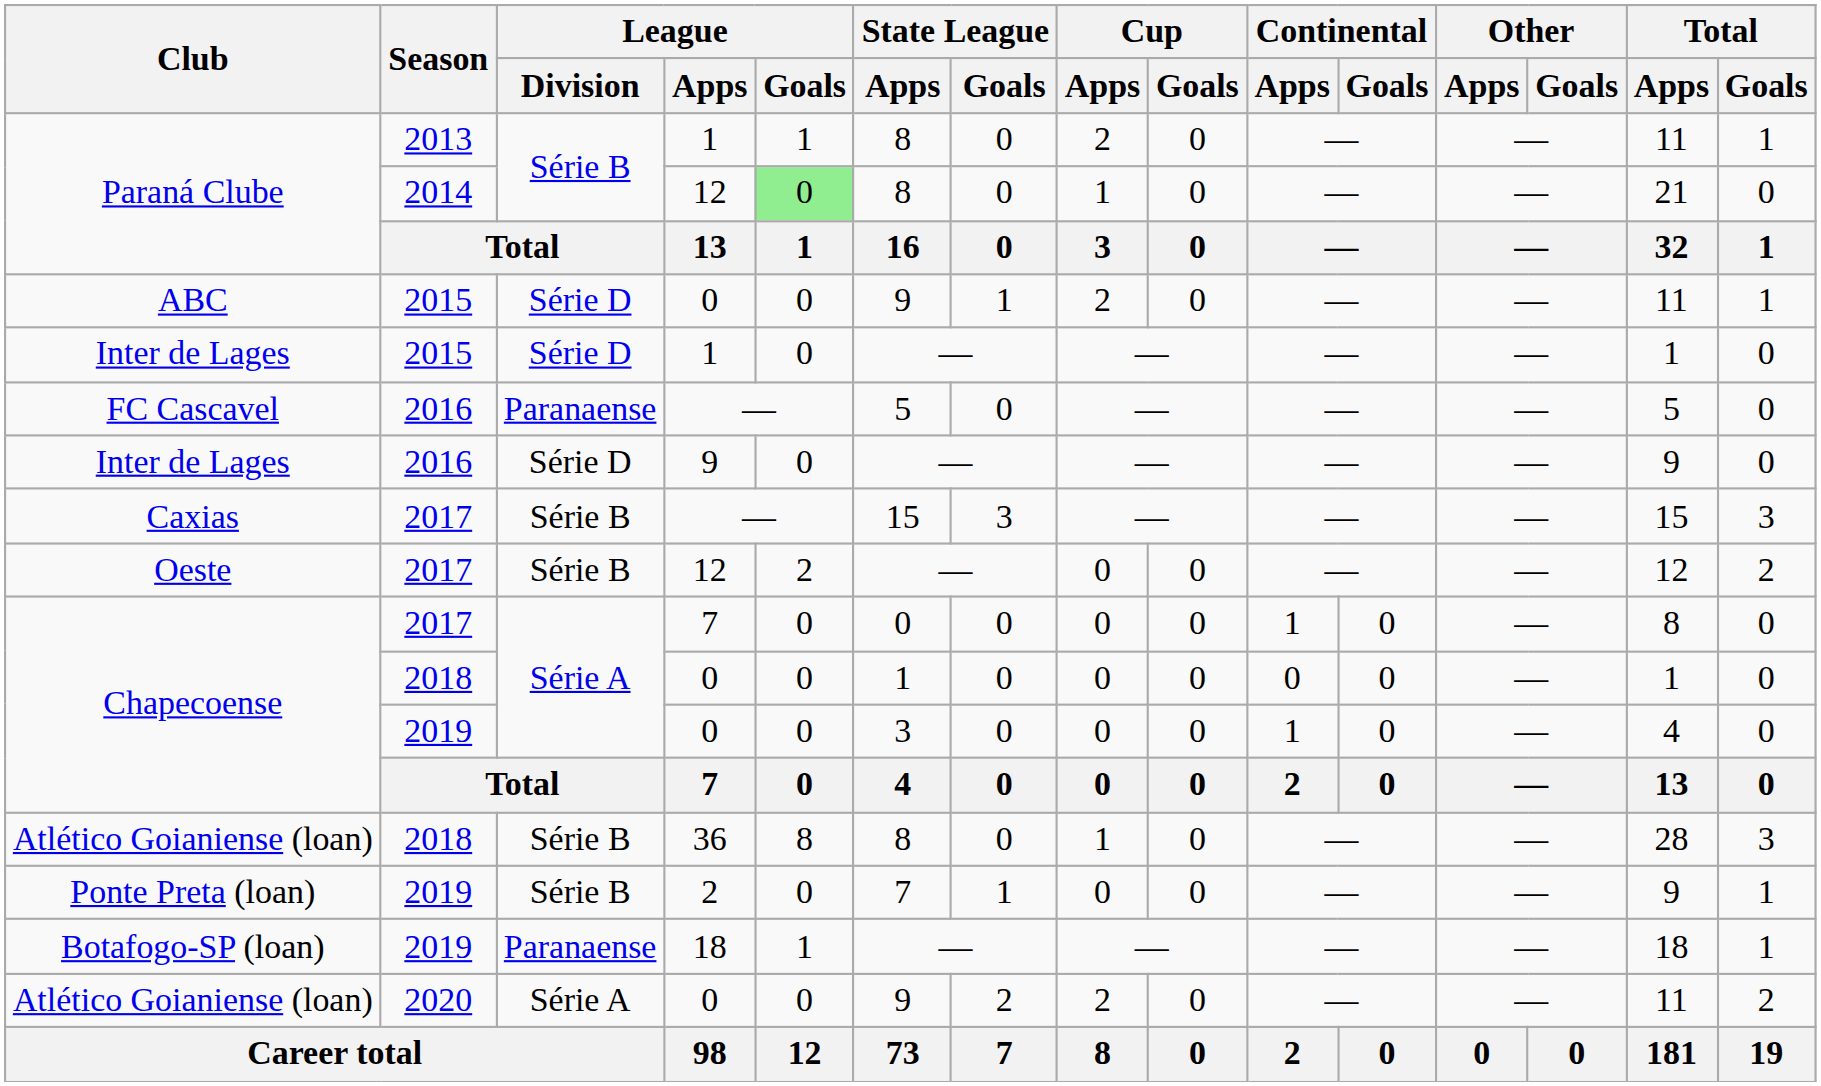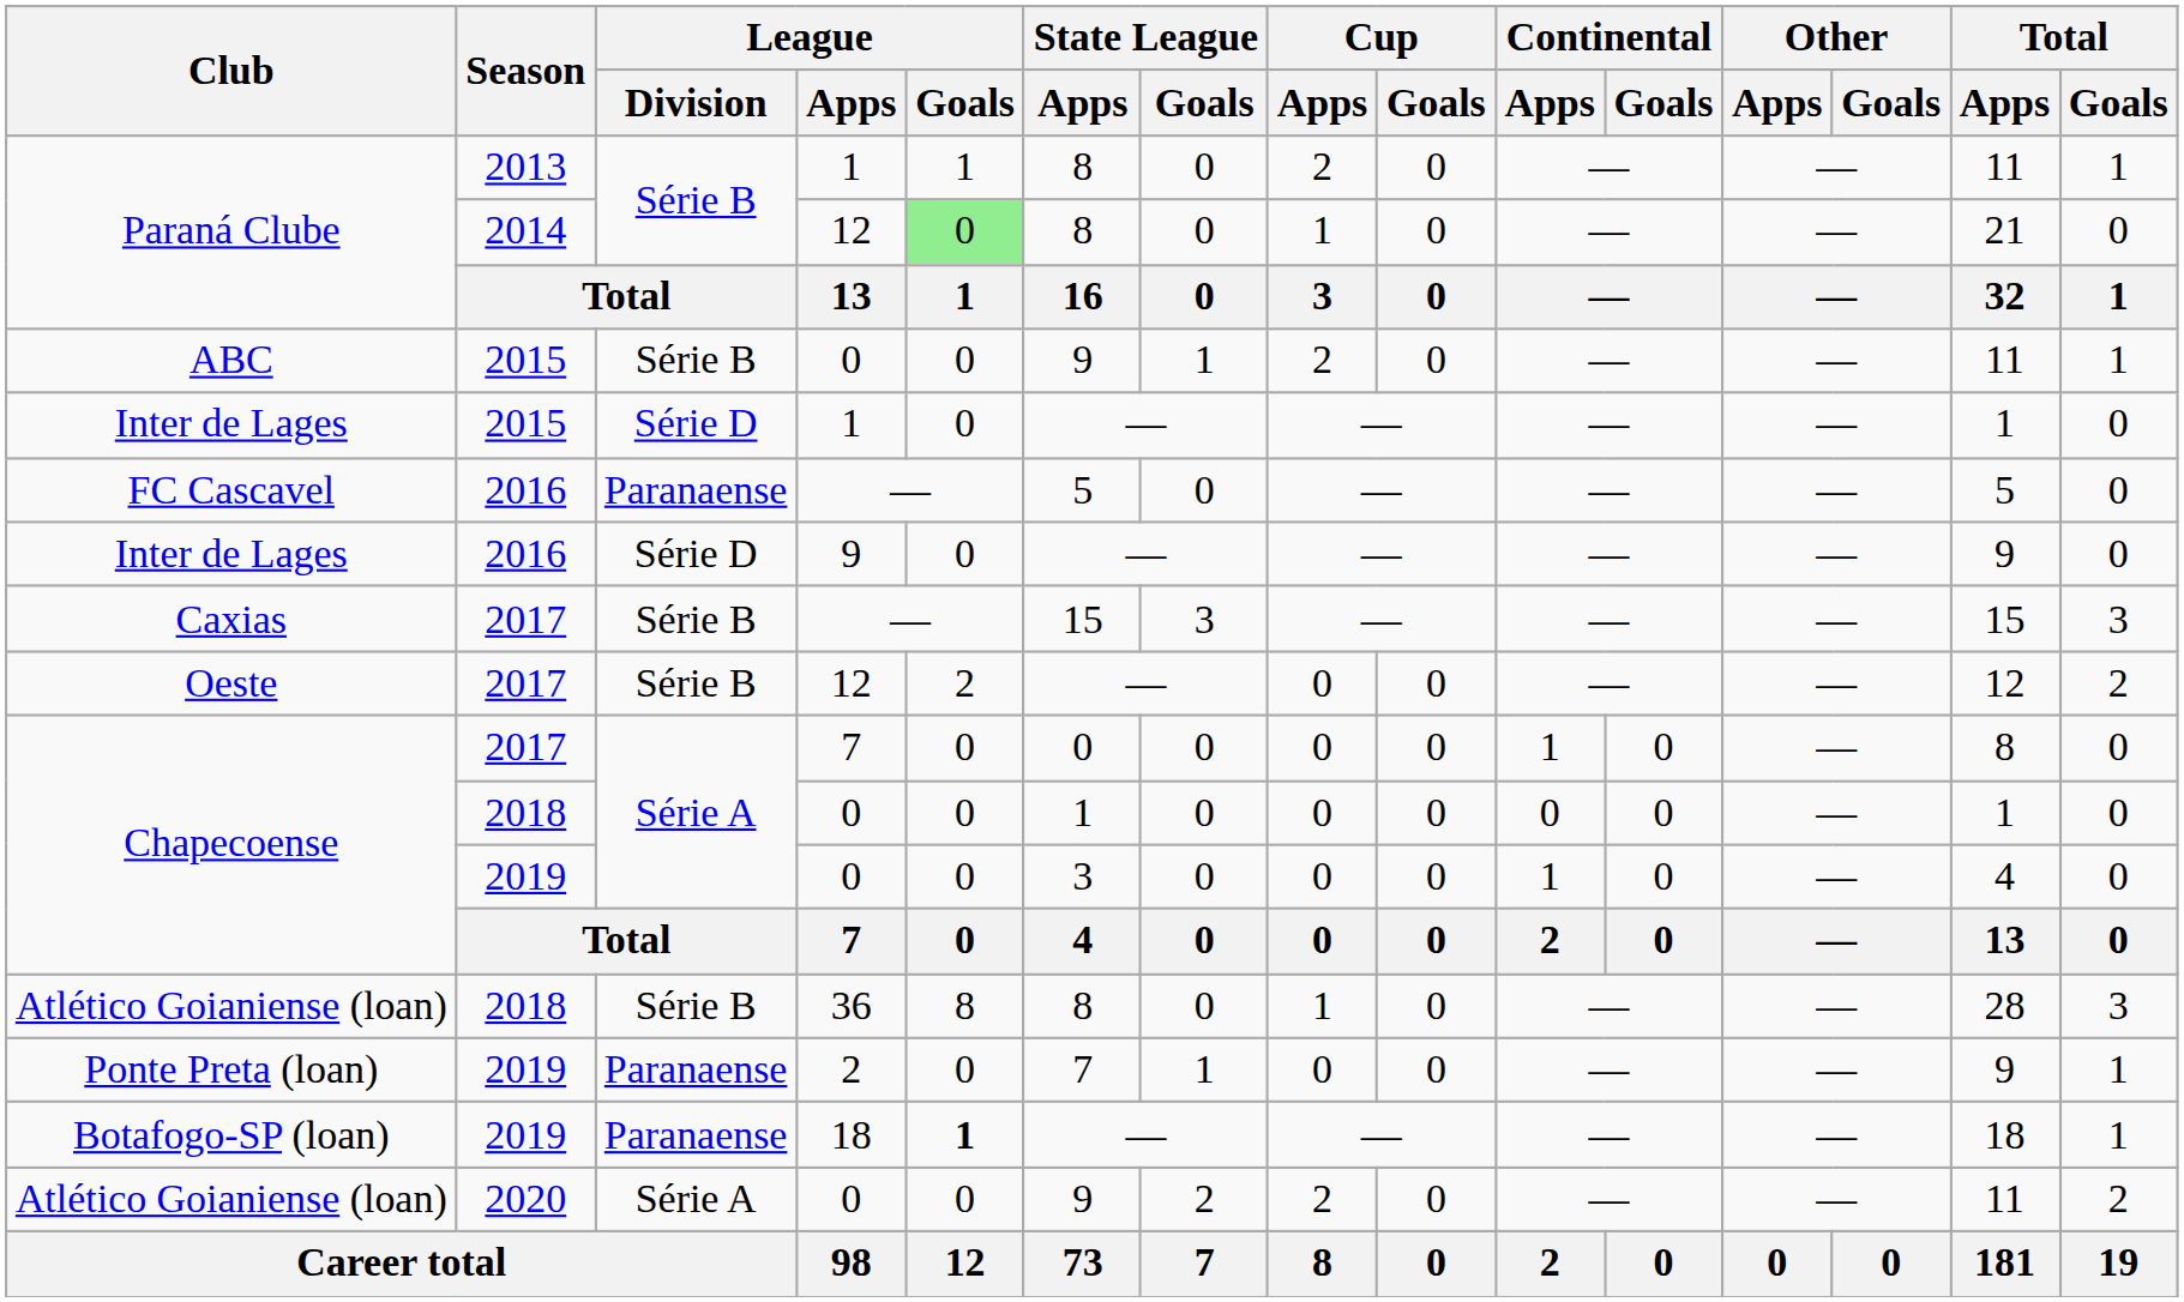ABC | League / Division: Série D -> Série B
Ponte Preta (loan) | League / Division: Série B -> Paranaense
Botafogo-SP (loan) | League / Goals: normal -> bold
